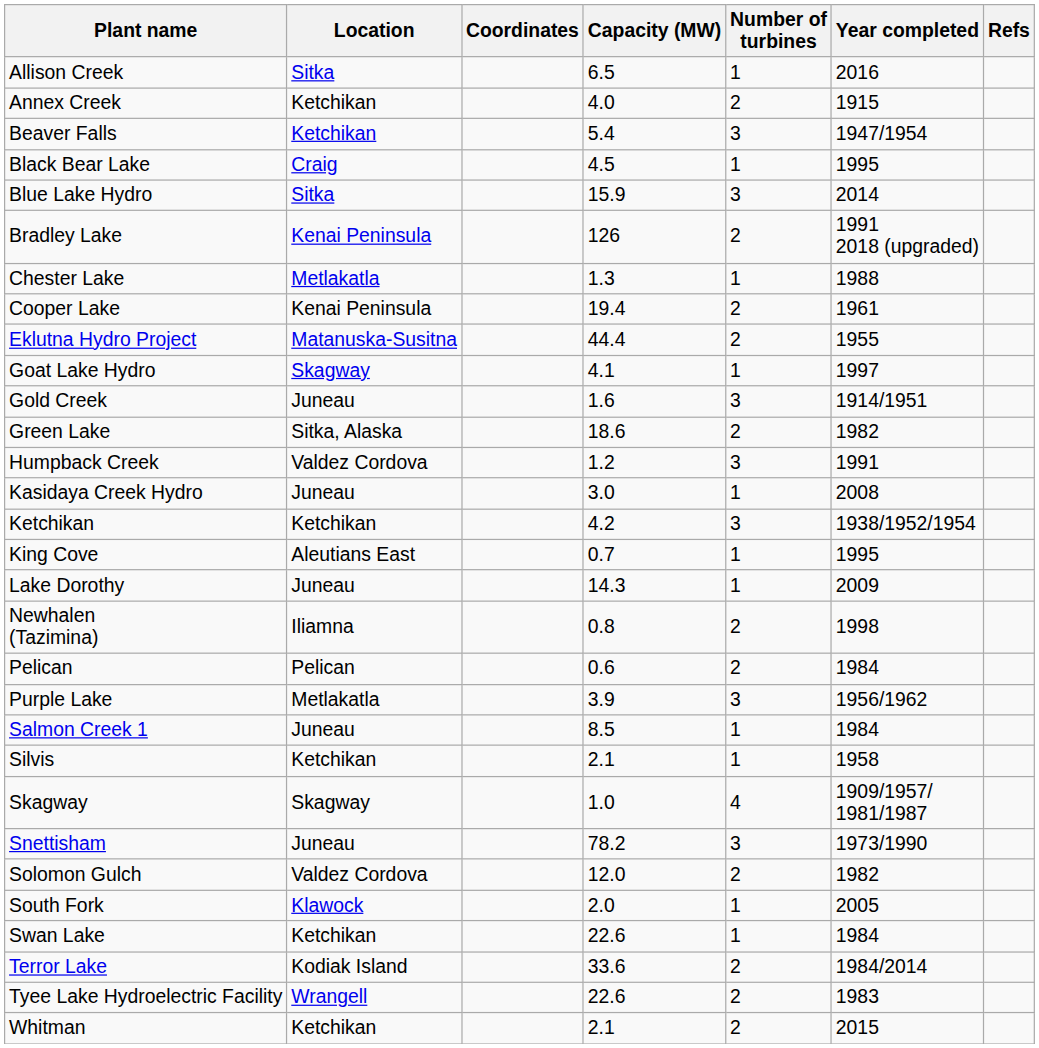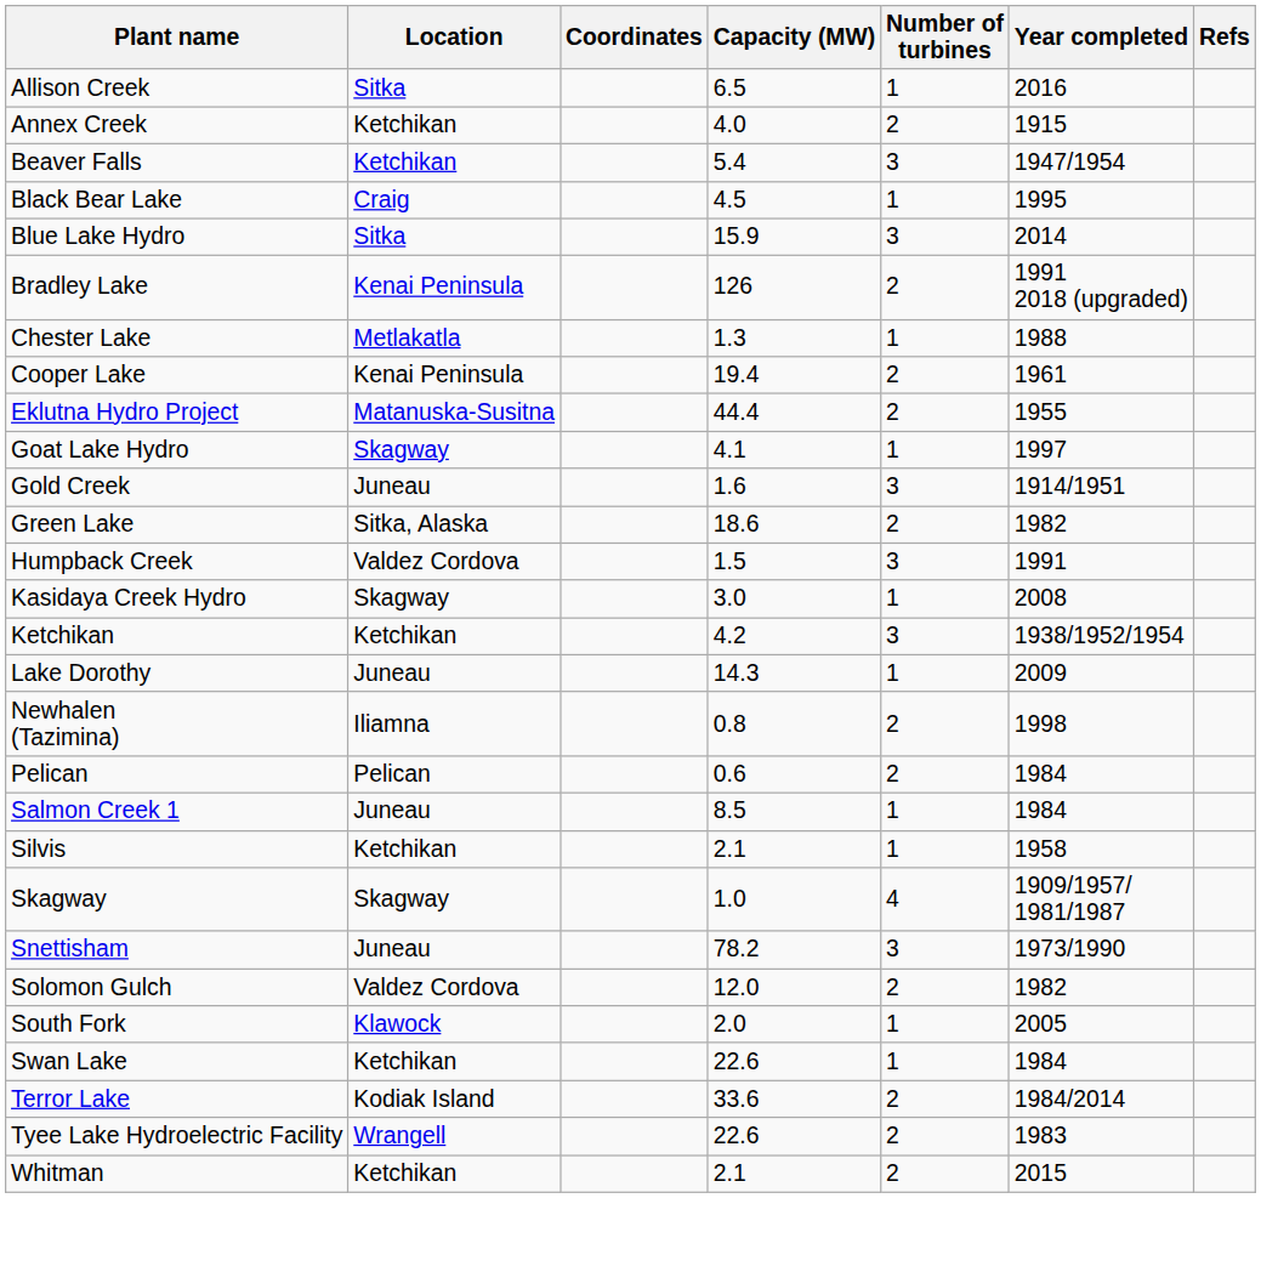Humpback Creek | Capacity (MW): 1.2 -> 1.5
Kasidaya Creek Hydro | Location: Juneau -> Skagway
- row: King Cove | Aleutians East | 0.7 | 1 | 1995
- row: Purple Lake | Metlakatla | 3.9 | 3 | 1956/1962
